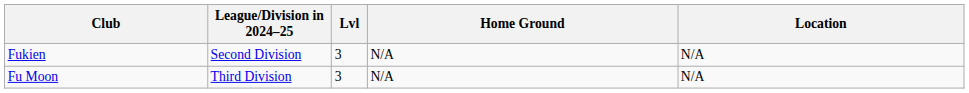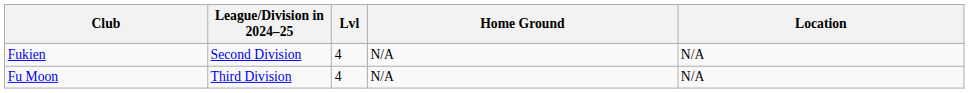Fukien | Lvl: 3 -> 4
Fu Moon | Lvl: 3 -> 4
